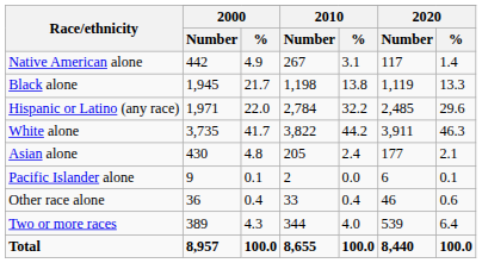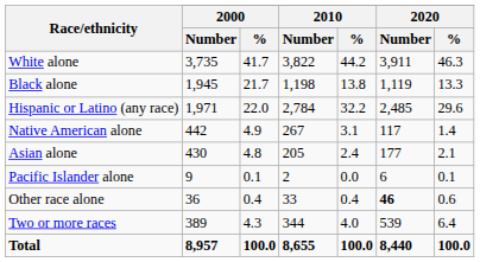rows swapped: White alone <-> Native American alone
Other race alone | 2020 / Number: normal -> bold
